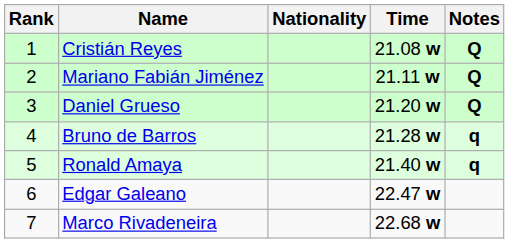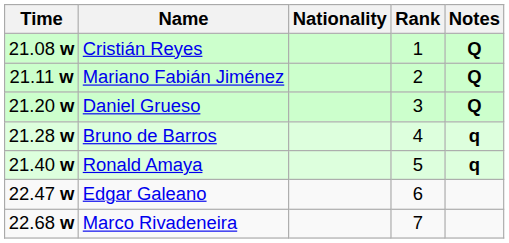columns swapped: Rank <-> Time
